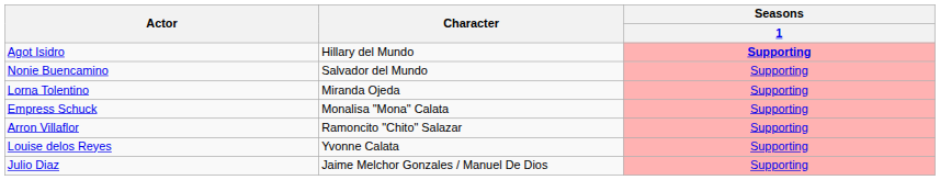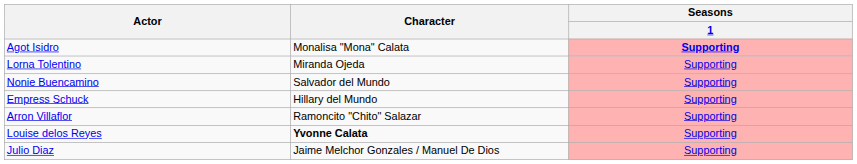Agot Isidro | Character: Hillary del Mundo -> Monalisa "Mona" Calata
rows swapped: Lorna Tolentino <-> Nonie Buencamino
Empress Schuck | Character: Monalisa "Mona" Calata -> Hillary del Mundo
Louise delos Reyes | Character: normal -> bold
